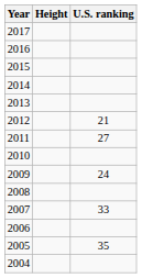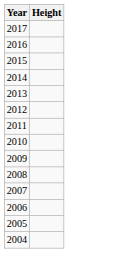- column: U.S. ranking | 21 | 27 | 24 | 33 | 35
